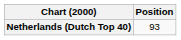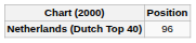Netherlands (Dutch Top 40) | Position: 93 -> 96
